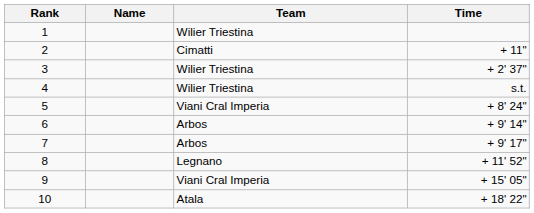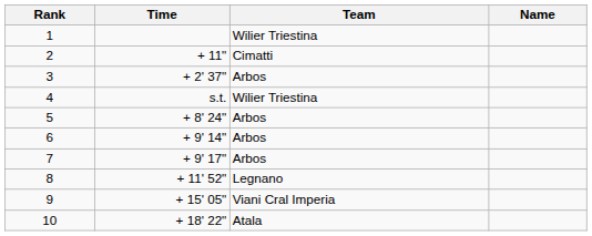columns swapped: Name <-> Time
3 | Team: Wilier Triestina -> Arbos
5 | Team: Viani Cral Imperia -> Arbos
